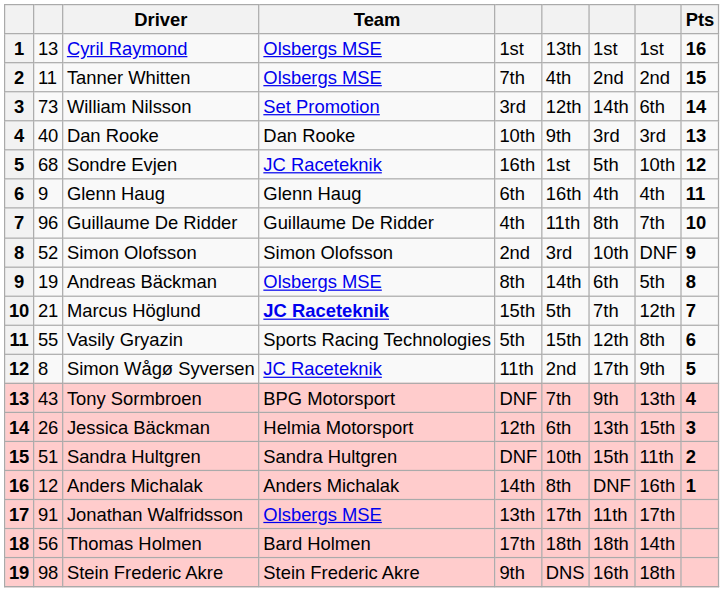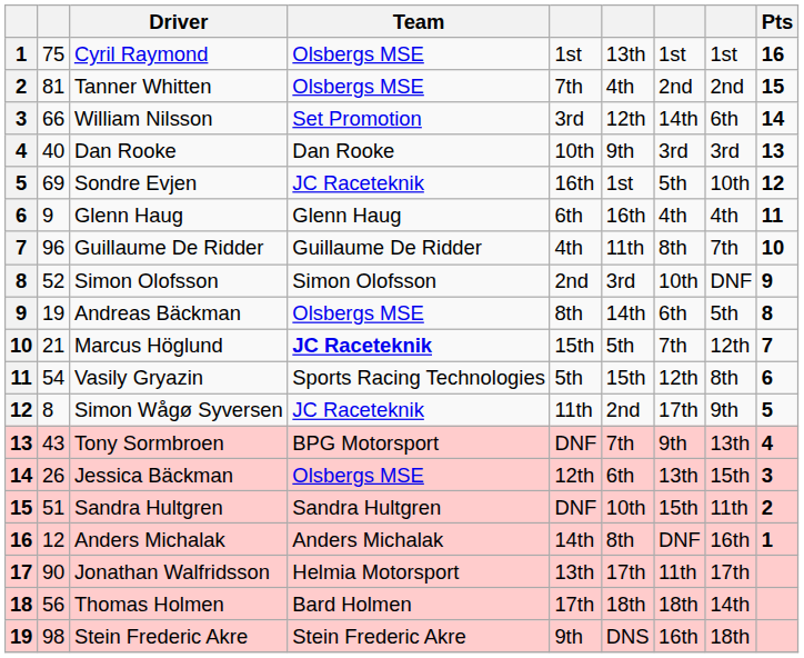Cyril Raymond | column 2: 13 -> 75
Tanner Whitten | column 2: 11 -> 81
William Nilsson | column 2: 73 -> 66
Sondre Evjen | column 2: 68 -> 69
Vasily Gryazin | column 2: 55 -> 54
Jessica Bäckman | Team: Helmia Motorsport -> Olsbergs MSE
Jonathan Walfridsson | column 2: 91 -> 90
Jonathan Walfridsson | Team: Olsbergs MSE -> Helmia Motorsport
